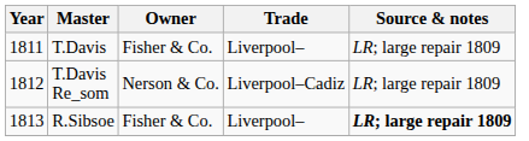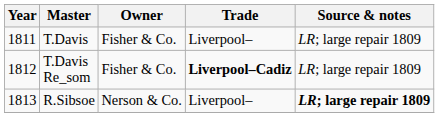T.Davis Re_som | Owner: Nerson & Co. -> Fisher & Co.
T.Davis Re_som | Trade: normal -> bold
R.Sibsoe | Owner: Fisher & Co. -> Nerson & Co.
